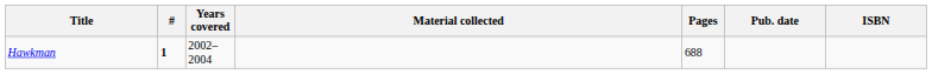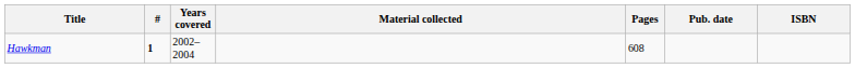Hawkman | Pages: 688 -> 608
